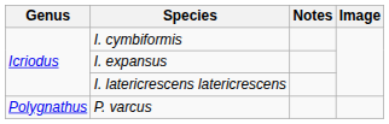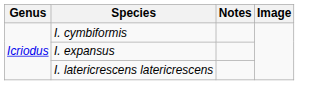- row: Polygnathus | P. varcus
